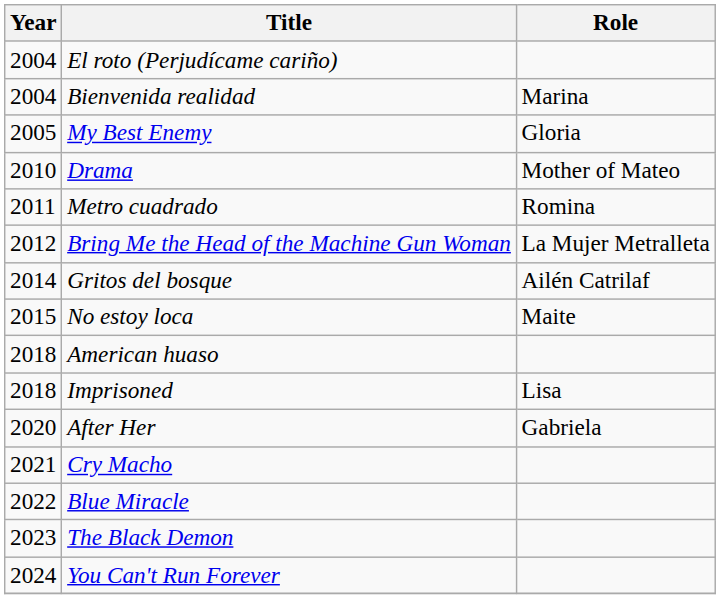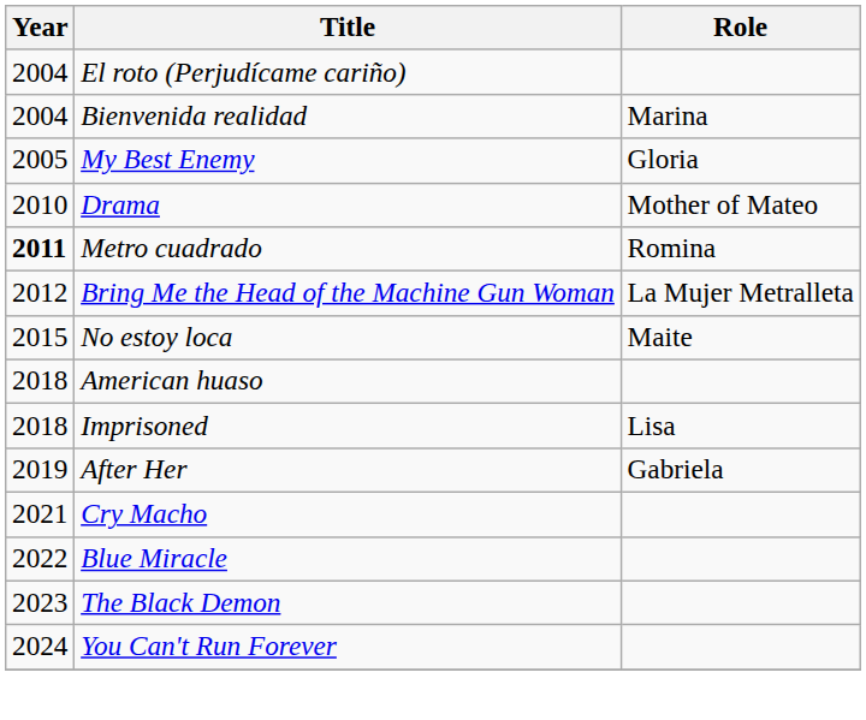Metro cuadrado | Year: normal -> bold
- row: 2014 | Gritos del bosque | Ailén Catrilaf
After Her | Year: 2020 -> 2019
